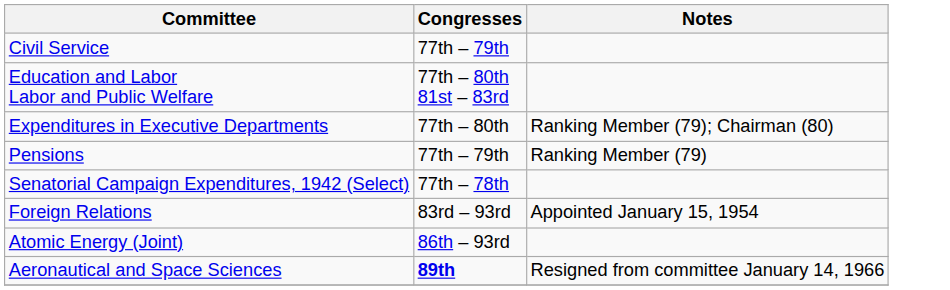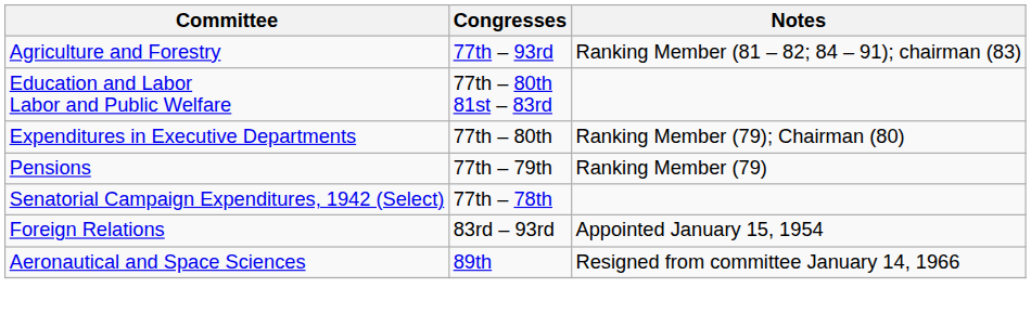+ row: Agriculture and Forestry | 77th – 93rd | Ranking Member (81 – 82; 84 – 91); chairman (83)
- row: Civil Service | 77th – 79th
- row: Atomic Energy (Joint) | 86th – 93rd
Aeronautical and Space Sciences | Congresses: bold -> normal
